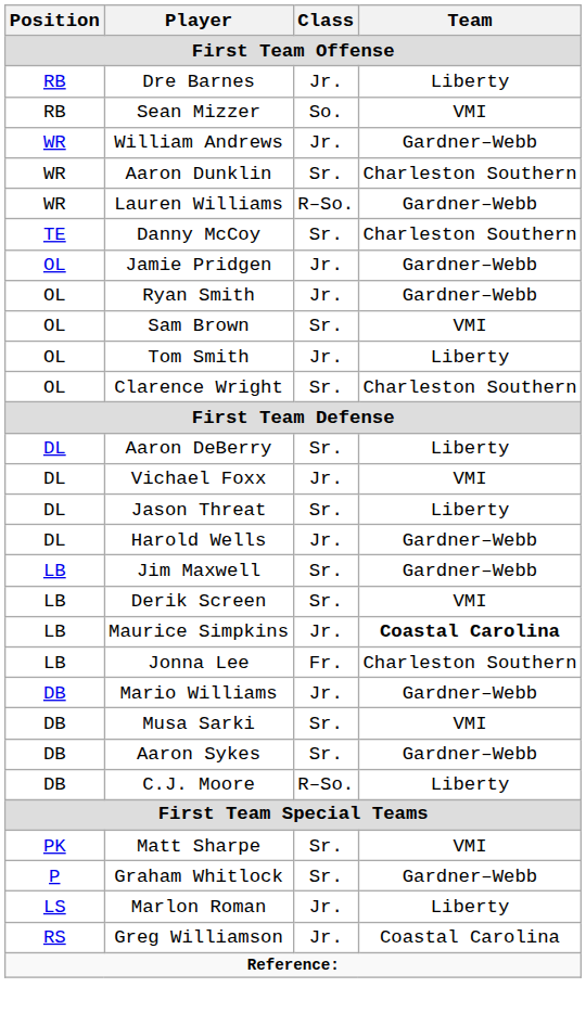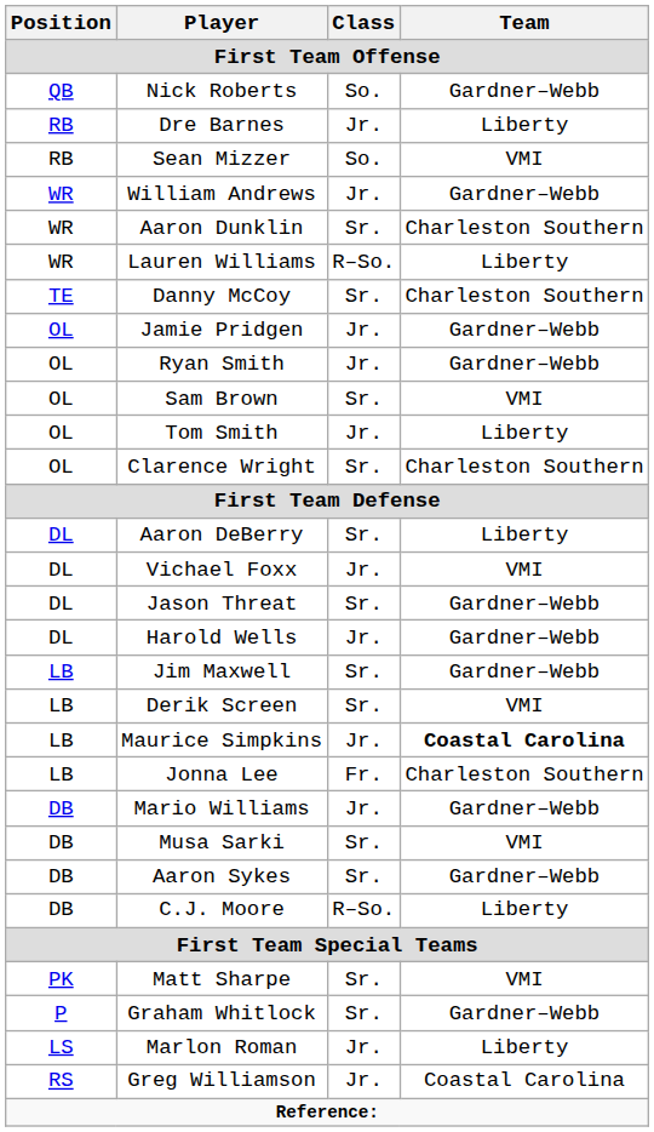+ row: QB | Nick Roberts | So. | Gardner–Webb
Lauren Williams | Team: Gardner–Webb -> Liberty
Jason Threat | Team: Liberty -> Gardner–Webb
